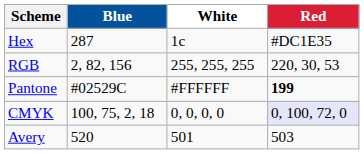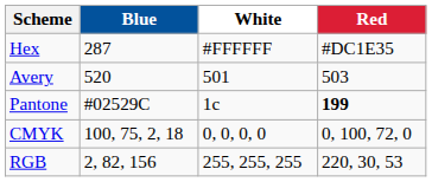Hex | White: 1c -> #FFFFFF
rows swapped: RGB <-> Avery
Pantone | White: #FFFFFF -> 1c
CMYK | Red: lavender background -> no background
